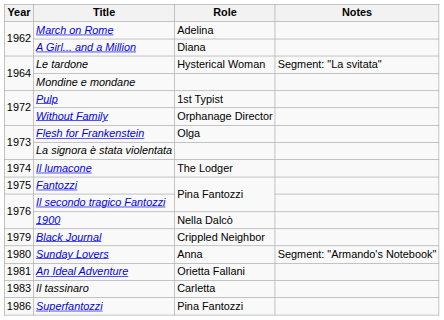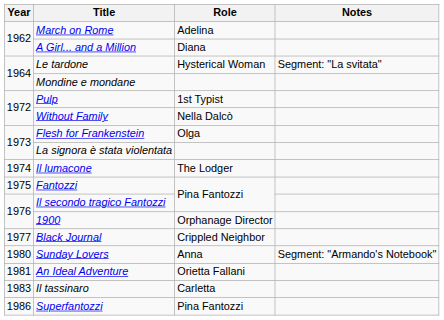Without Family | Role: Orphanage Director -> Nella Dalcò
1900 | Role: Nella Dalcò -> Orphanage Director
Black Journal | Year: 1979 -> 1977
